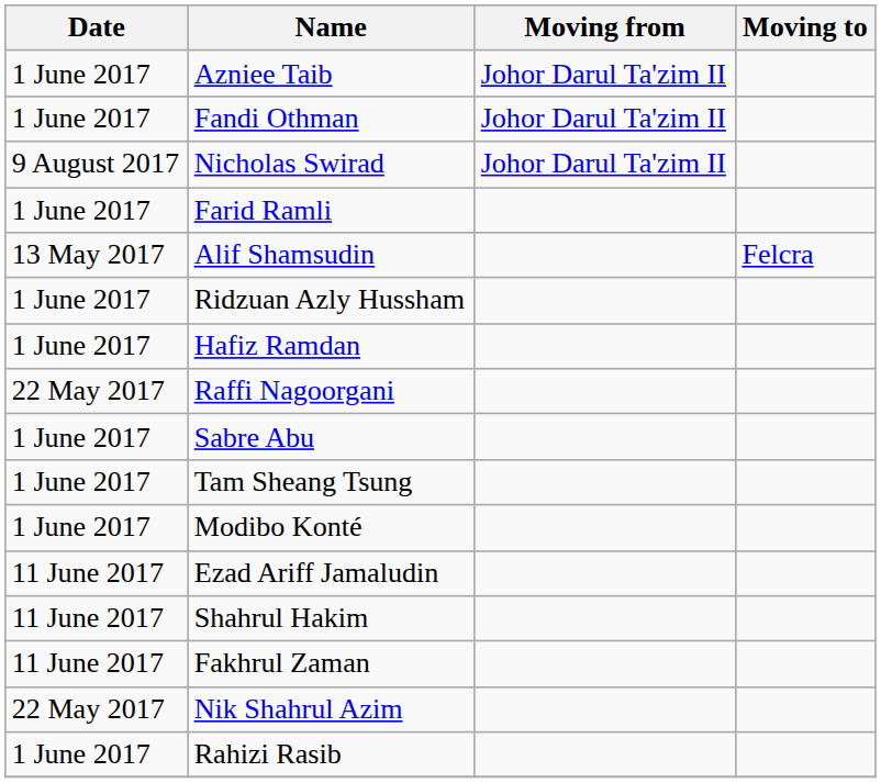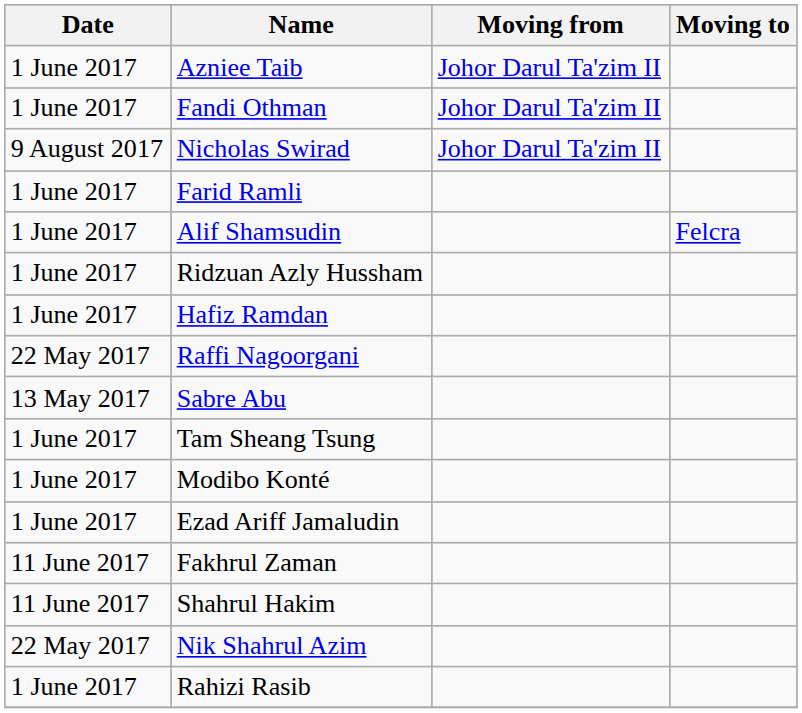Alif Shamsudin | Date: 13 May 2017 -> 1 June 2017
Sabre Abu | Date: 1 June 2017 -> 13 May 2017
Ezad Ariff Jamaludin | Date: 11 June 2017 -> 1 June 2017
rows swapped: Shahrul Hakim <-> Fakhrul Zaman
